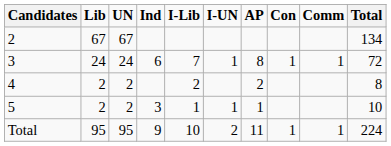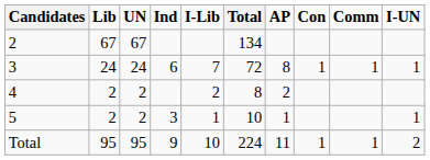columns swapped: I-UN <-> Total
